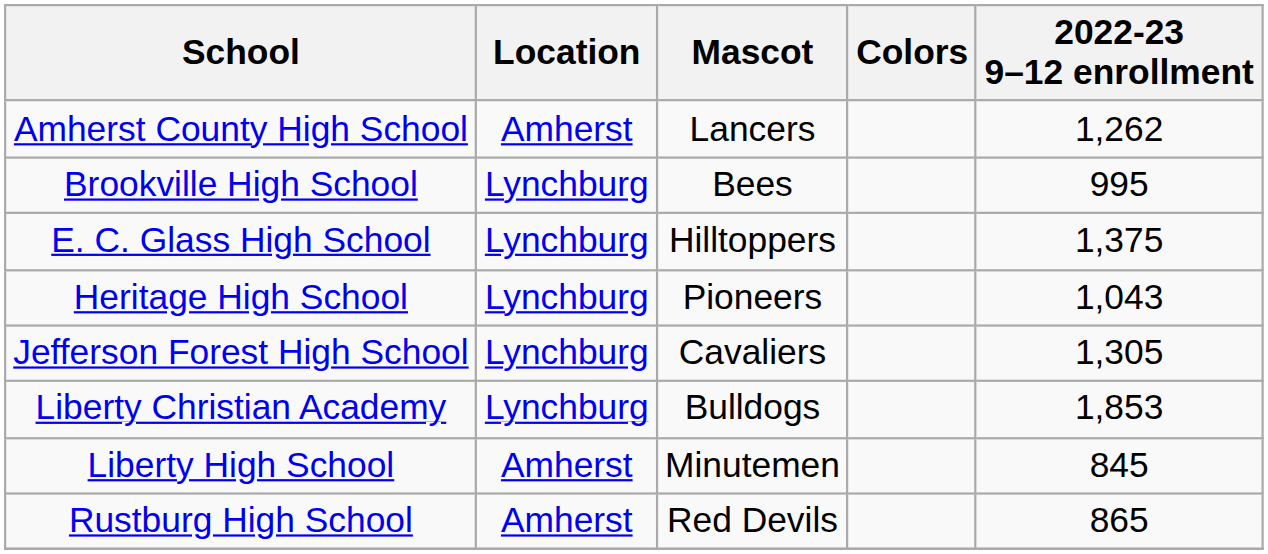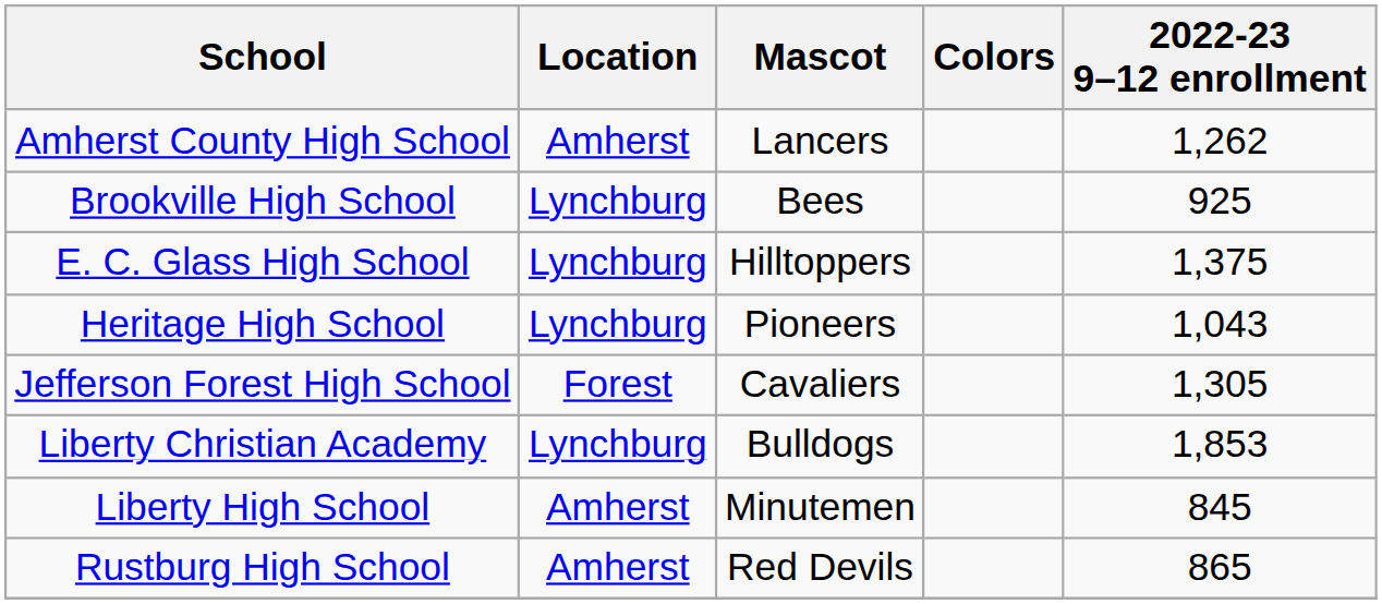Brookville High School | 2022-23 9–12 enrollment: 995 -> 925
Jefferson Forest High School | Location: Lynchburg -> Forest
